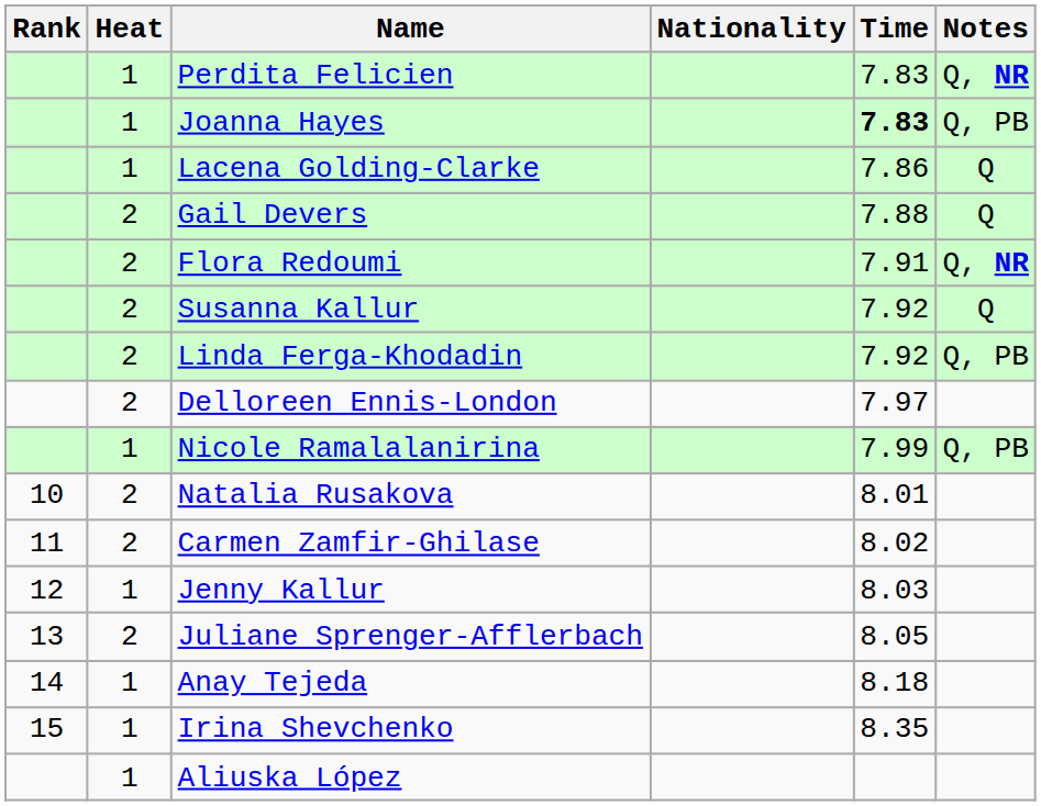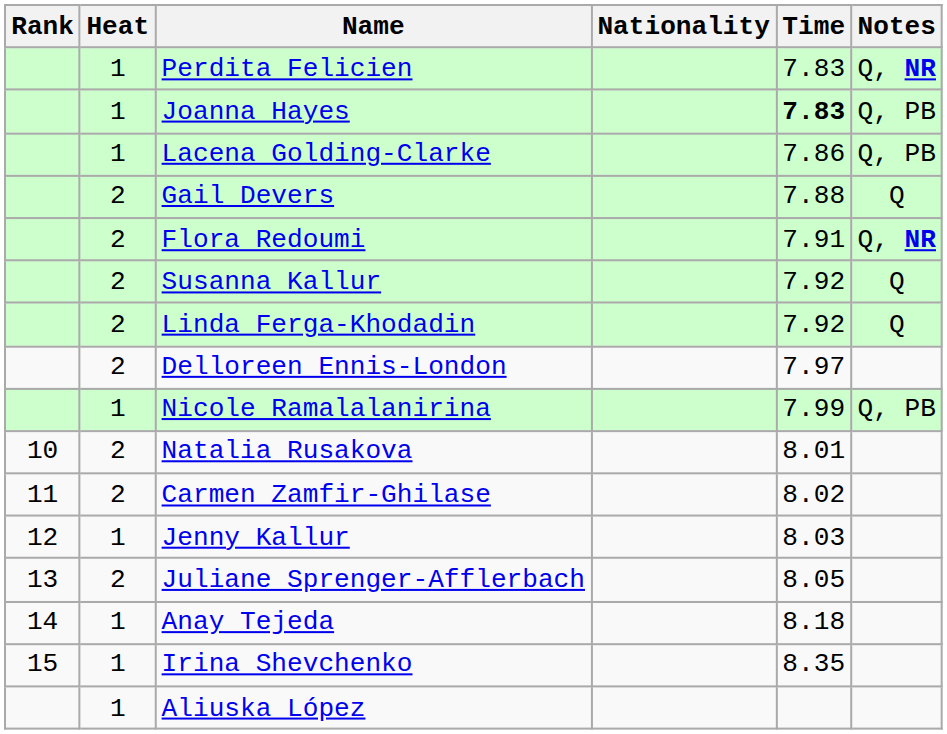Lacena Golding-Clarke | Notes: Q -> Q, PB
Linda Ferga-Khodadin | Notes: Q, PB -> Q
